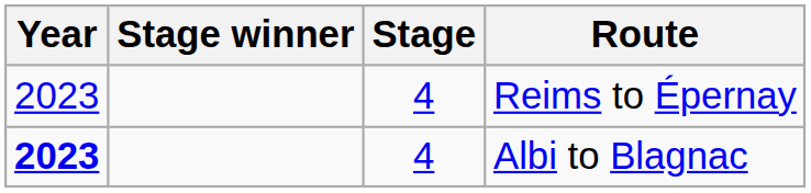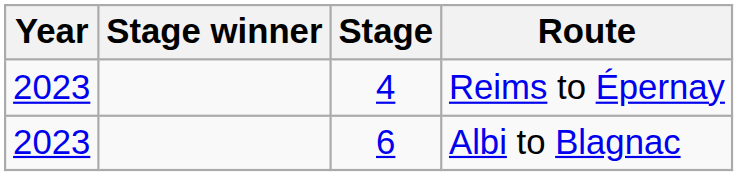Albi to Blagnac | Year: bold -> normal
Albi to Blagnac | Stage: 4 -> 6
